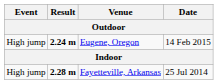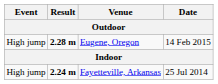Eugene, Oregon | Result: 2.24 m -> 2.28 m
Fayetteville, Arkansas | Result: 2.28 m -> 2.24 m
